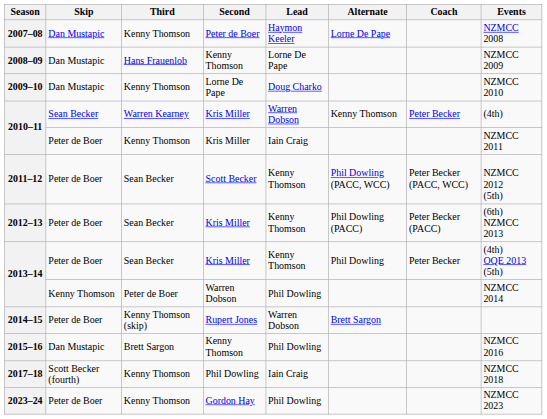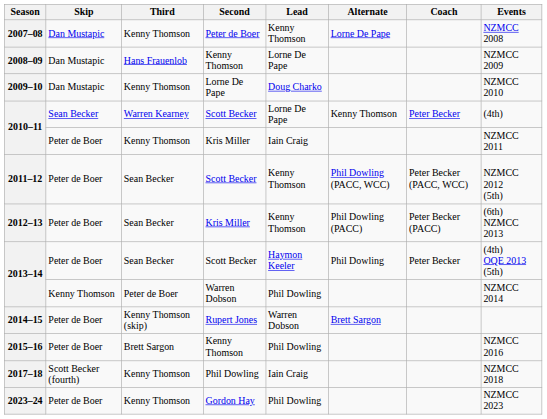2007–08 | Lead: Haymon Keeler -> Kenny Thomson
2010–11 / Warren Kearney | Second: Kris Miller -> Scott Becker
2010–11 / Warren Kearney | Lead: Warren Dobson -> Lorne De Pape
2013–14 / Sean Becker | Second: Kris Miller -> Scott Becker
2013–14 / Sean Becker | Lead: Kenny Thomson -> Haymon Keeler
2015–16 | Skip: Dan Mustapic -> Peter de Boer
